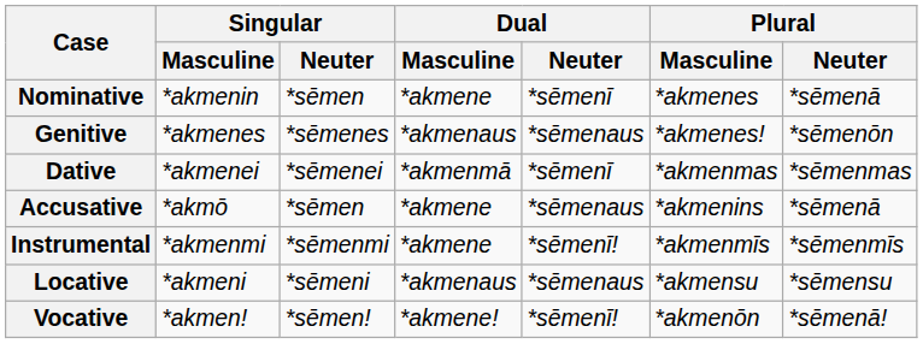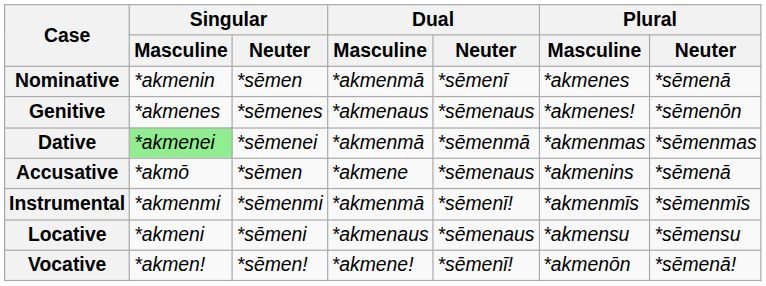Nominative | Dual / Masculine: *akmene -> *akmenmā
Dative | Singular / Masculine: no background -> lightgreen background
Dative | Dual / Neuter: *sēmenī -> *sēmenmā
Instrumental | Dual / Masculine: *akmene -> *akmenmā
